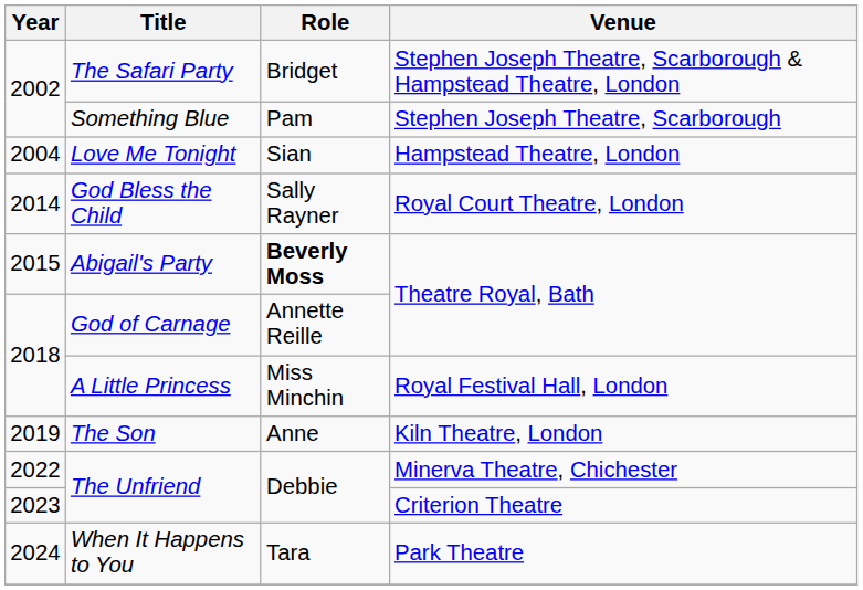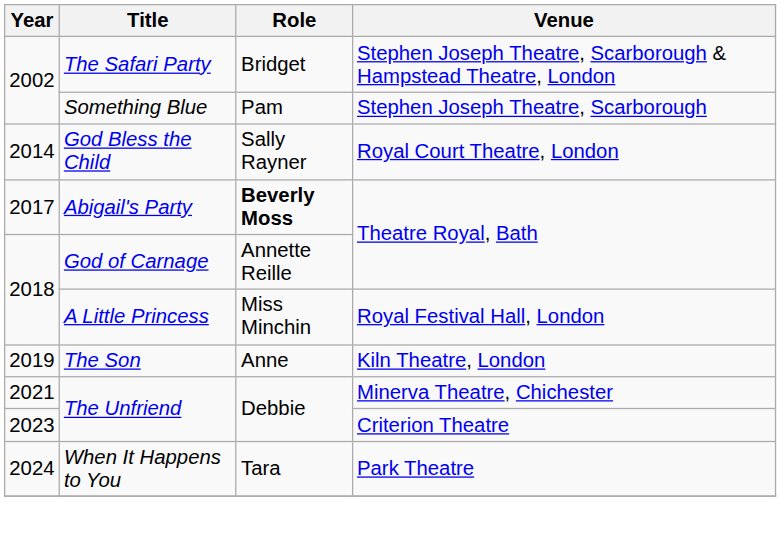- row: 2004 | Love Me Tonight | Sian | Hampstead Theatre, London
Abigail's Party | Year: 2015 -> 2017
The Unfriend / Minerva Theatre, Chichester | Year: 2022 -> 2021
